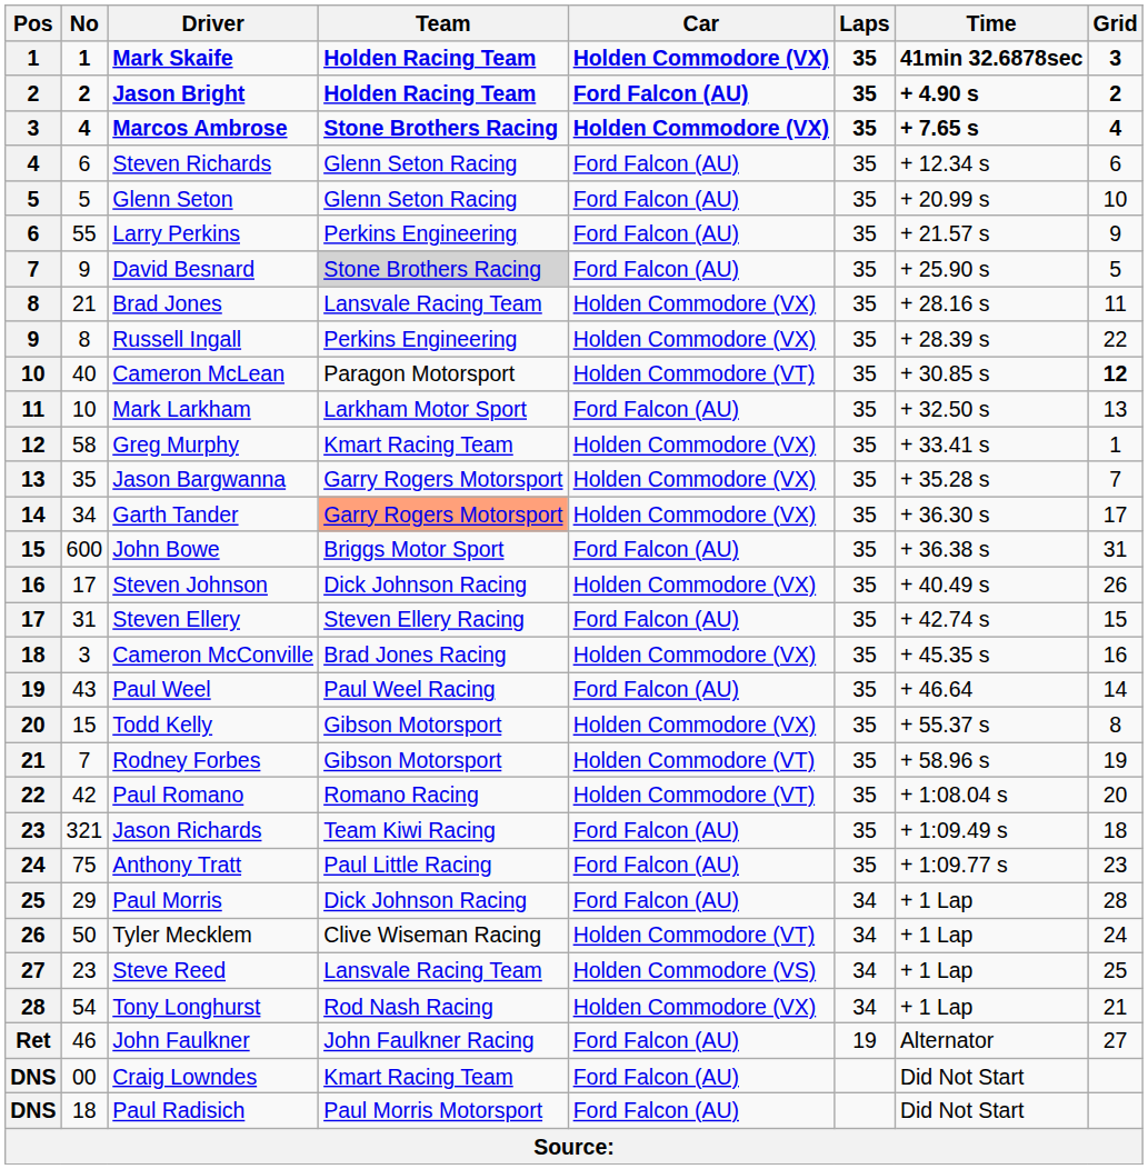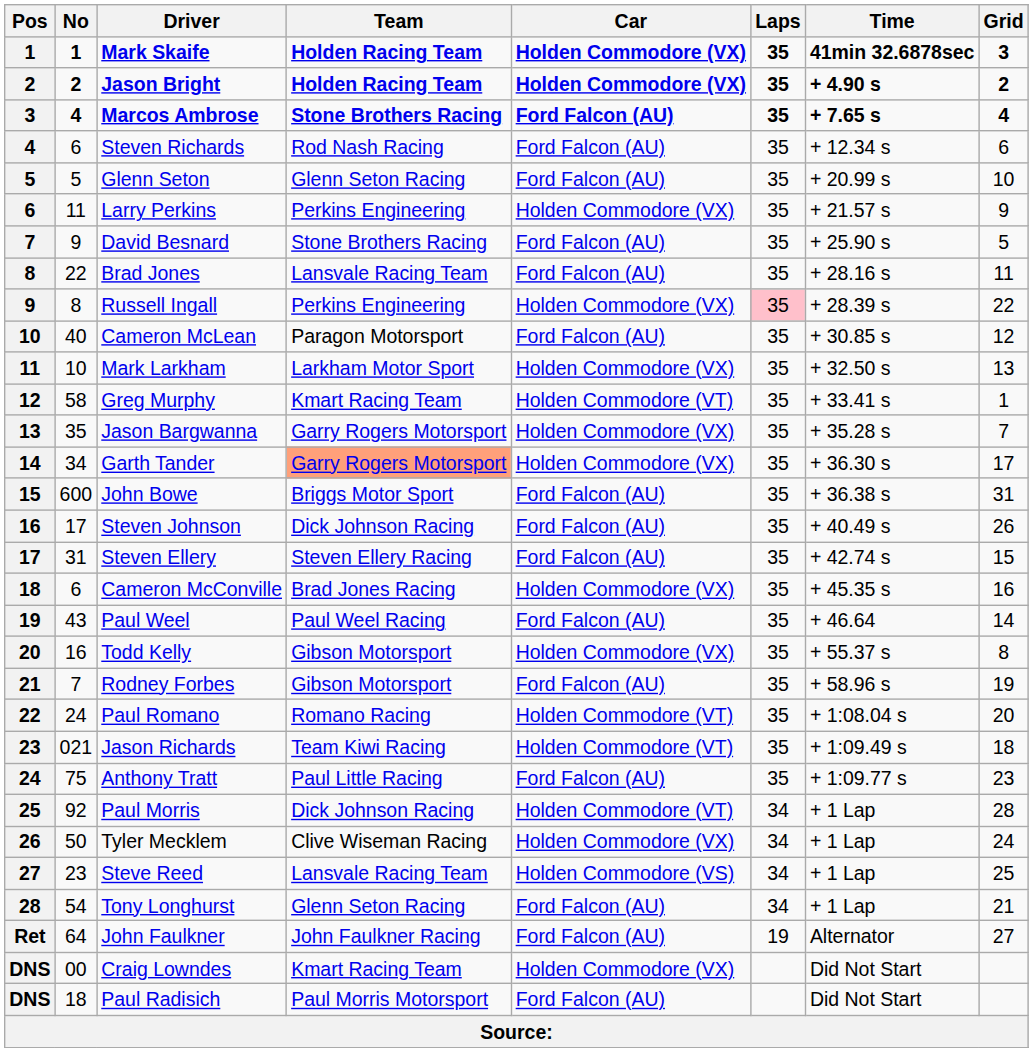Jason Bright | Car: Ford Falcon (AU) -> Holden Commodore (VX)
Marcos Ambrose | Car: Holden Commodore (VX) -> Ford Falcon (AU)
Steven Richards | Team: Glenn Seton Racing -> Rod Nash Racing
Larry Perkins | No: 55 -> 11
Larry Perkins | Car: Ford Falcon (AU) -> Holden Commodore (VX)
David Besnard | Team: lightgrey background -> no background
Brad Jones | No: 21 -> 22
Brad Jones | Car: Holden Commodore (VX) -> Ford Falcon (AU)
Russell Ingall | Laps: no background -> pink background
Cameron McLean | Car: Holden Commodore (VT) -> Ford Falcon (AU)
Cameron McLean | Grid: bold -> normal
Mark Larkham | Car: Ford Falcon (AU) -> Holden Commodore (VX)
Greg Murphy | Car: Holden Commodore (VX) -> Holden Commodore (VT)
Steven Johnson | Car: Holden Commodore (VX) -> Ford Falcon (AU)
Cameron McConville | No: 3 -> 6
Todd Kelly | No: 15 -> 16
Rodney Forbes | Car: Holden Commodore (VT) -> Ford Falcon (AU)
Paul Romano | No: 42 -> 24
Jason Richards | No: 321 -> 021
Jason Richards | Car: Ford Falcon (AU) -> Holden Commodore (VT)
Paul Morris | No: 29 -> 92
Paul Morris | Car: Ford Falcon (AU) -> Holden Commodore (VT)
Tyler Mecklem | Car: Holden Commodore (VT) -> Holden Commodore (VX)
Tony Longhurst | Team: Rod Nash Racing -> Glenn Seton Racing
Tony Longhurst | Car: Holden Commodore (VX) -> Ford Falcon (AU)
John Faulkner | No: 46 -> 64
Craig Lowndes | Car: Ford Falcon (AU) -> Holden Commodore (VX)
